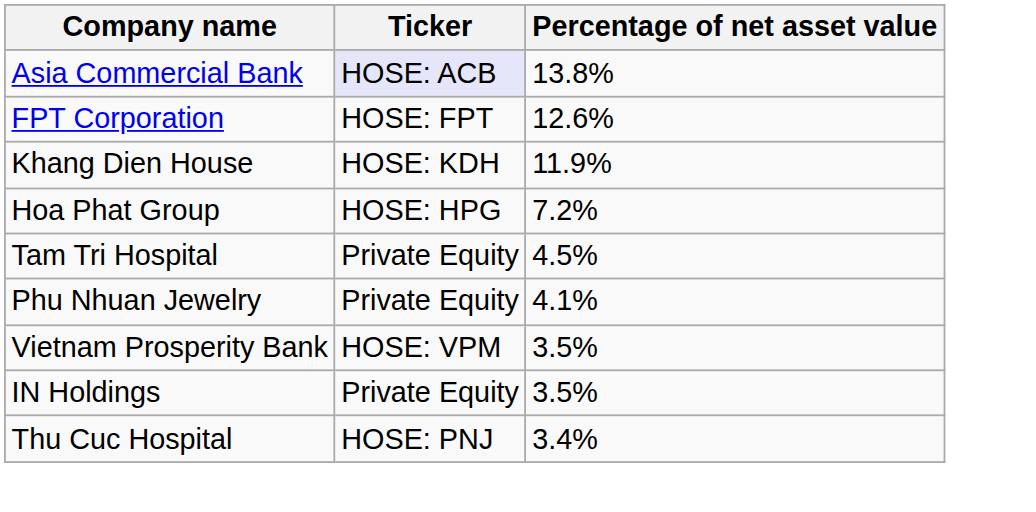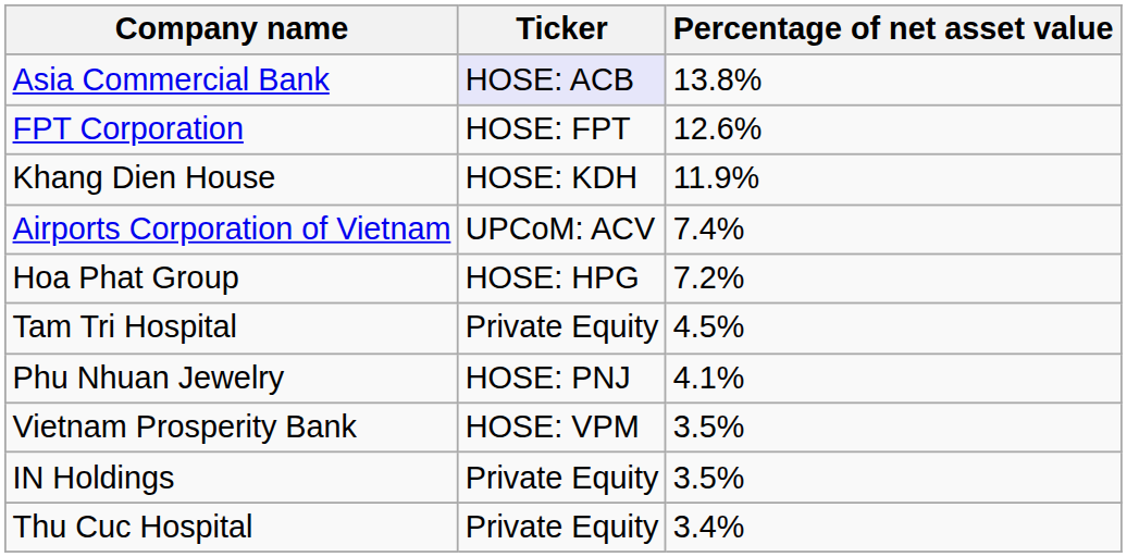+ row: Airports Corporation of Vietnam | UPCoM: ACV | 7.4%
Phu Nhuan Jewelry | Ticker: Private Equity -> HOSE: PNJ
Thu Cuc Hospital | Ticker: HOSE: PNJ -> Private Equity
